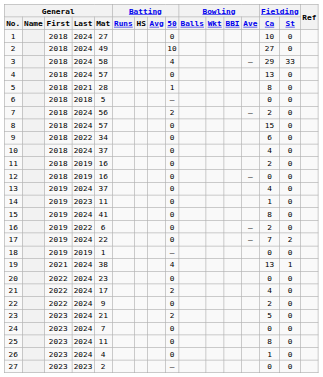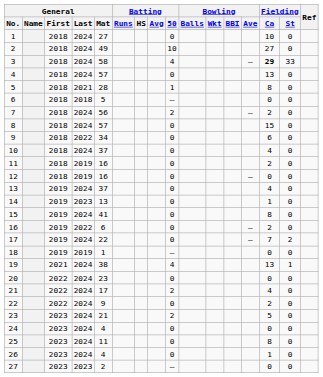3 | Fielding / Ca: normal -> bold
14 | General / Mat: 11 -> 13
24 | General / Mat: 7 -> 4
